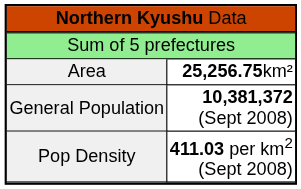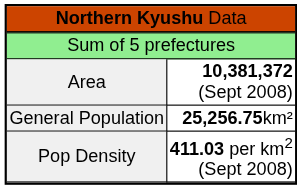Area | column 2: 25,256.75km² -> 10,381,372 (Sept 2008)
General Population | column 2: 10,381,372 (Sept 2008) -> 25,256.75km²
